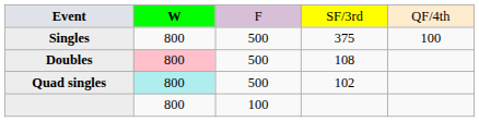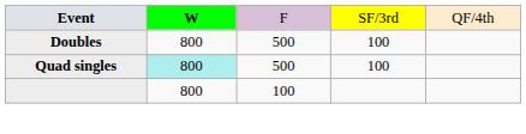- row: Singles | 800 | 500 | 375 | 100
Doubles | column 2: pink background -> no background
Doubles | column 4: 108 -> 100
Quad singles | column 4: 102 -> 100
